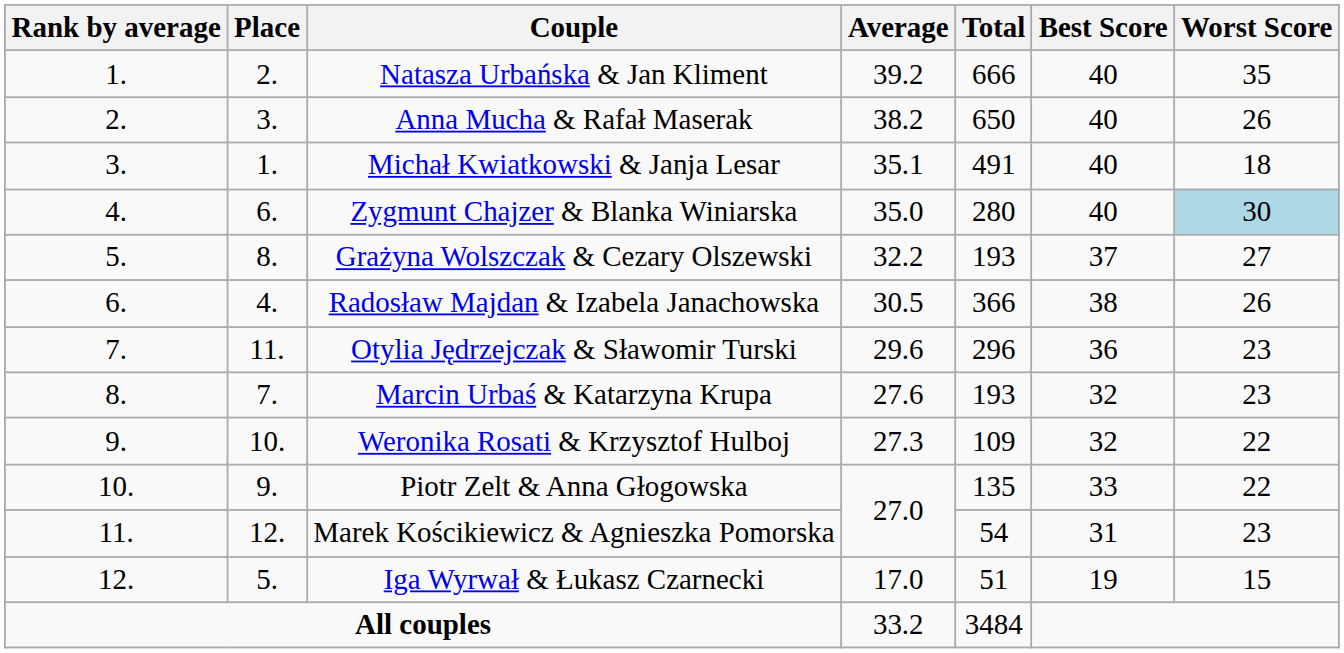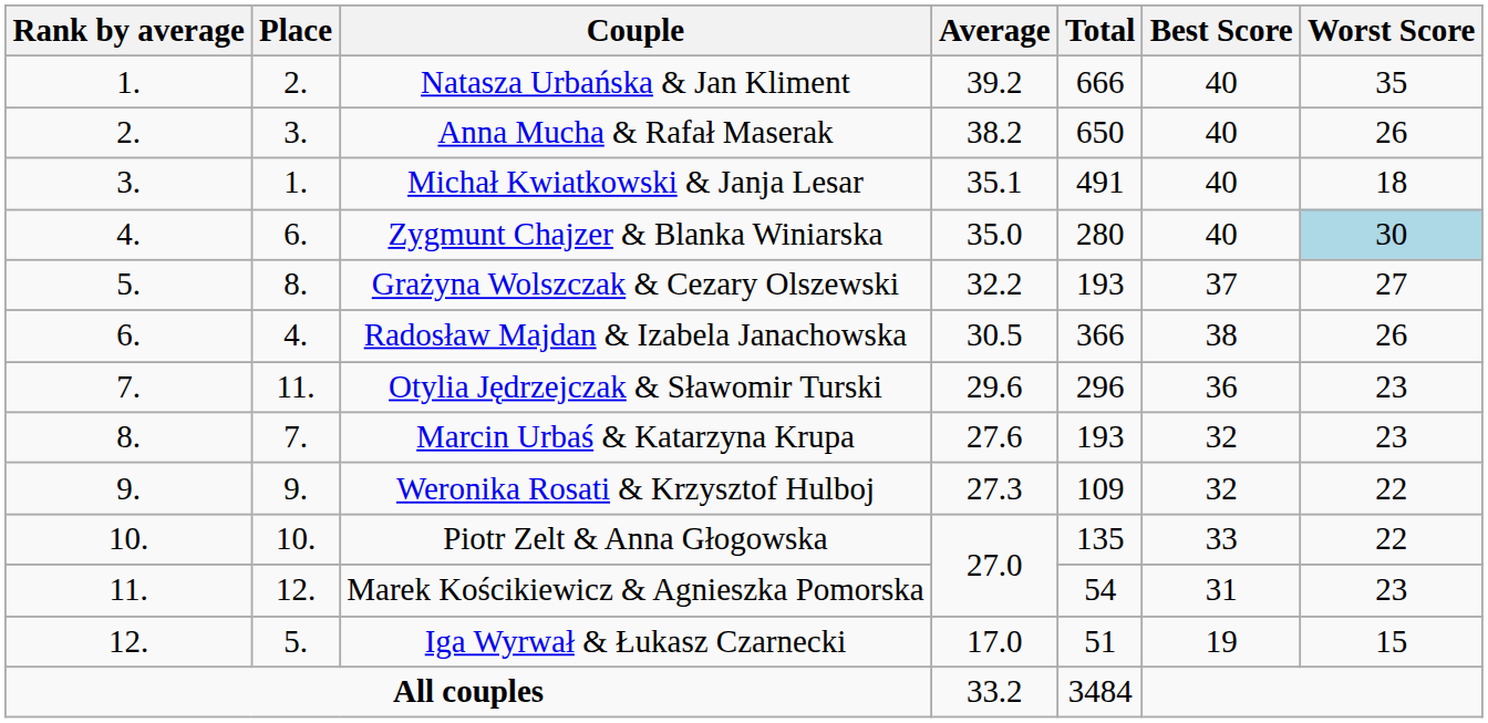Weronika Rosati & Krzysztof Hulboj | Place: 10. -> 9.
Piotr Zelt & Anna Głogowska | Place: 9. -> 10.
